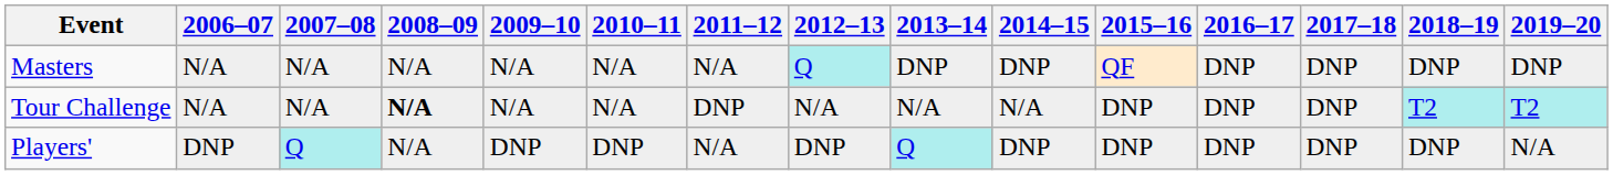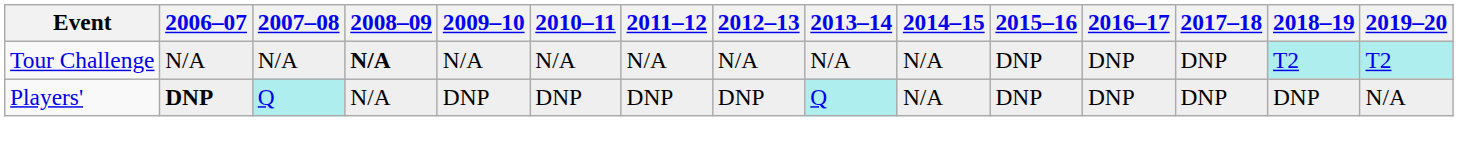- row: Masters | N/A | N/A | N/A | N/A | N/A | N/A | Q | DNP | DNP | QF | DNP | DNP | DNP | DNP
Tour Challenge | 2011–12: DNP -> N/A
Players' | 2006–07: normal -> bold
Players' | 2011–12: N/A -> DNP
Players' | 2014–15: DNP -> N/A
